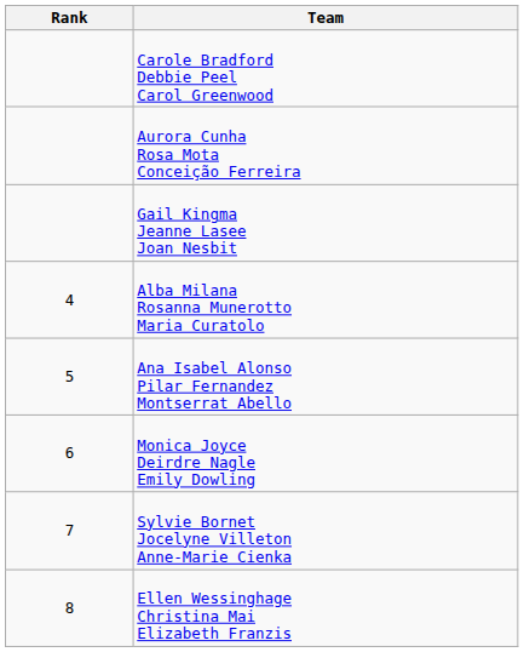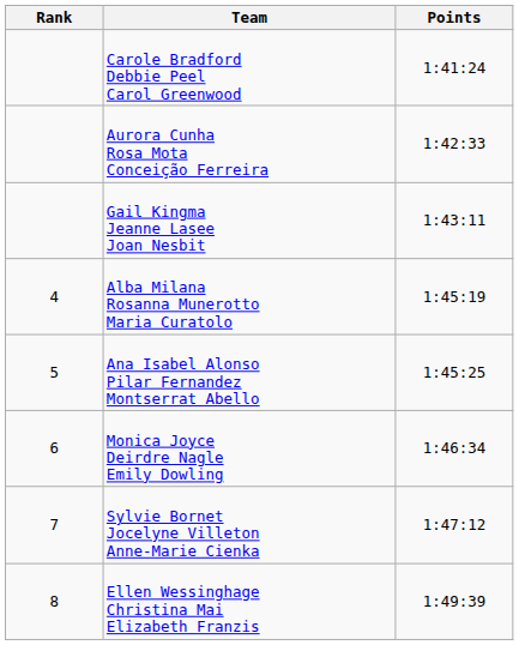+ column: Points | 1:41:24 | 1:42:33 | 1:43:11 | 1:45:19 | 1:45:25 | 1:46:34 | 1:47:12 | 1:49:39
